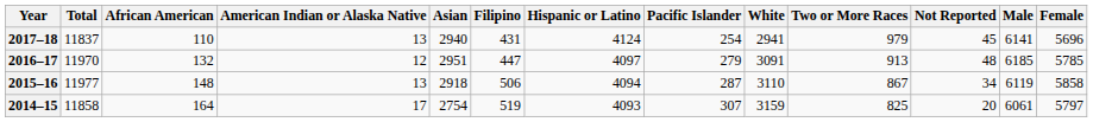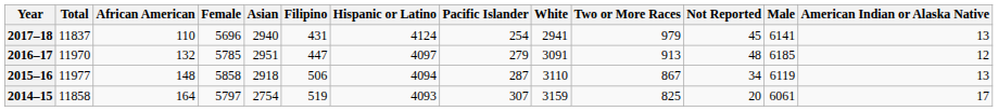columns swapped: American Indian or Alaska Native <-> Female
